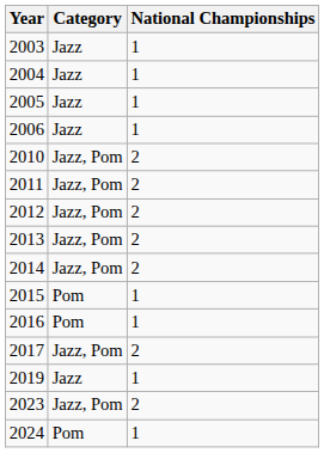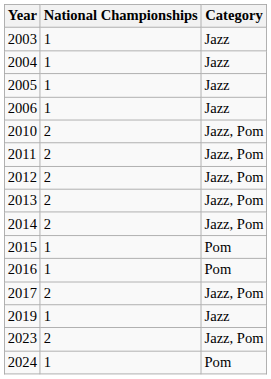columns swapped: National Championships <-> Category
